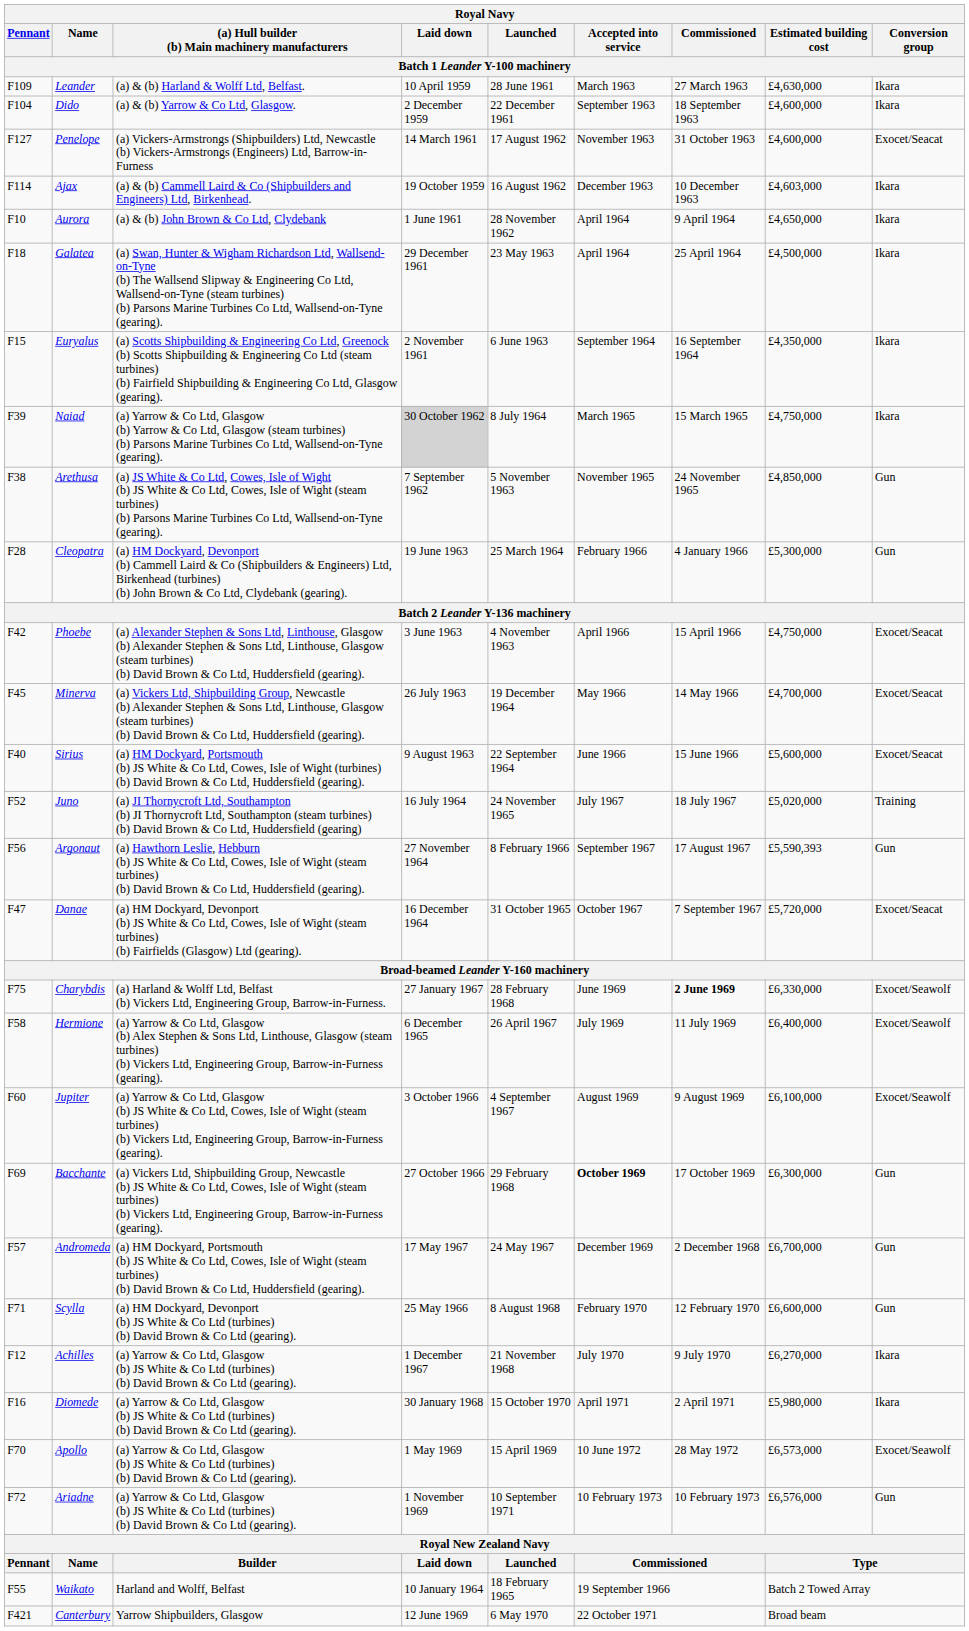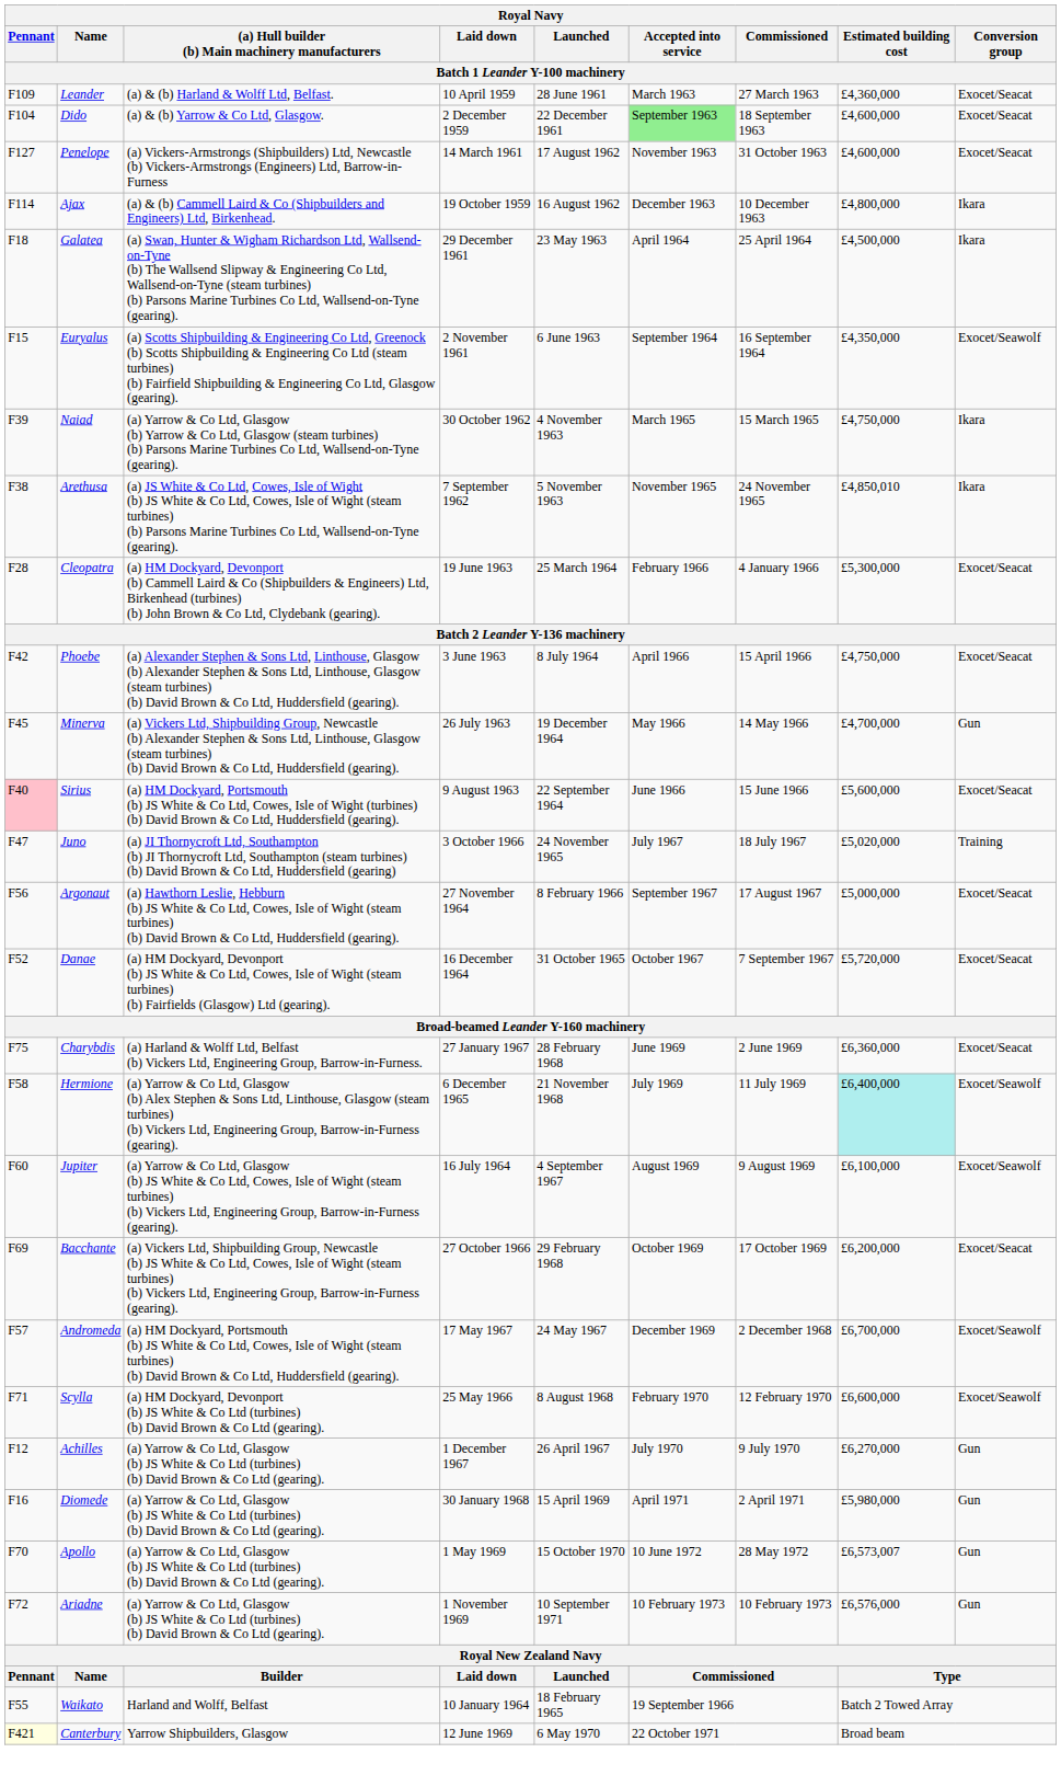Leander | Estimated building cost: £4,630,000 -> £4,360,000
Leander | Conversion group: Ikara -> Exocet/Seacat
Dido | Accepted into service: no background -> lightgreen background
Dido | Conversion group: Ikara -> Exocet/Seacat
Ajax | Estimated building cost: £4,603,000 -> £4,800,000
- row: F10 | Aurora | (a) & (b) John Brown & Co Ltd, Clydebank | 1 June 1961 | 28 November 1962 | April 1964 | 9 April 1964 | £4,650,000 | Ikara
Euryalus | Conversion group: Ikara -> Exocet/Seawolf
Naiad | Laid down: lightgrey background -> no background
Naiad | Launched: 8 July 1964 -> 4 November 1963
Arethusa | Estimated building cost: £4,850,000 -> £4,850,010
Arethusa | Conversion group: Gun -> Ikara
Cleopatra | Conversion group: Gun -> Exocet/Seacat
Phoebe | Launched: 4 November 1963 -> 8 July 1964
Minerva | Conversion group: Exocet/Seacat -> Gun
Sirius | Pennant: no background -> pink background
Juno | Pennant: F52 -> F47
Juno | Laid down: 16 July 1964 -> 3 October 1966
Argonaut | Estimated building cost: £5,590,393 -> £5,000,000
Argonaut | Conversion group: Gun -> Exocet/Seacat
Danae | Pennant: F47 -> F52
Charybdis | Commissioned: bold -> normal
Charybdis | Estimated building cost: £6,330,000 -> £6,360,000
Charybdis | Conversion group: Exocet/Seawolf -> Exocet/Seacat
Hermione | Launched: 26 April 1967 -> 21 November 1968
Hermione | Estimated building cost: no background -> paleturquoise background
Jupiter | Laid down: 3 October 1966 -> 16 July 1964
Bacchante | Accepted into service: bold -> normal
Bacchante | Estimated building cost: £6,300,000 -> £6,200,000
Bacchante | Conversion group: Gun -> Exocet/Seacat
Andromeda | Conversion group: Gun -> Exocet/Seawolf
Scylla | Conversion group: Gun -> Exocet/Seawolf
Achilles | Launched: 21 November 1968 -> 26 April 1967
Achilles | Conversion group: Ikara -> Gun
Diomede | Launched: 15 October 1970 -> 15 April 1969
Diomede | Conversion group: Ikara -> Gun
Apollo | Launched: 15 April 1969 -> 15 October 1970
Apollo | Estimated building cost: £6,573,000 -> £6,573,007
Apollo | Conversion group: Exocet/Seawolf -> Gun
Canterbury | Pennant: no background -> lightyellow background
